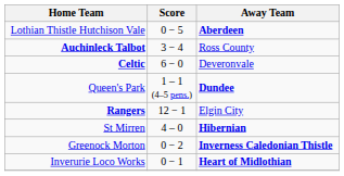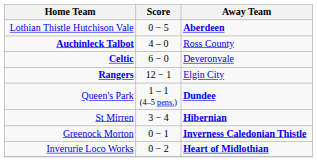Auchinleck Talbot | Score: 3 − 4 -> 4 – 0
rows swapped: Rangers <-> Queen's Park
St Mirren | Score: 4 – 0 -> 3 − 4
Greenock Morton | Score: 0 − 2 -> 0 − 1
Inverurie Loco Works | Score: 0 − 1 -> 0 − 2
